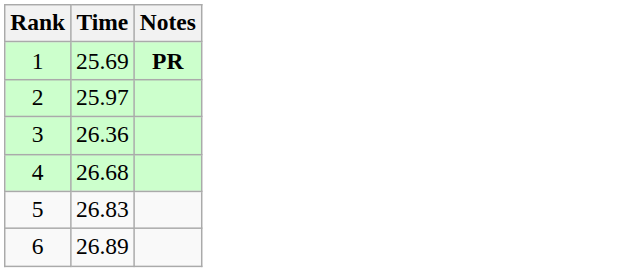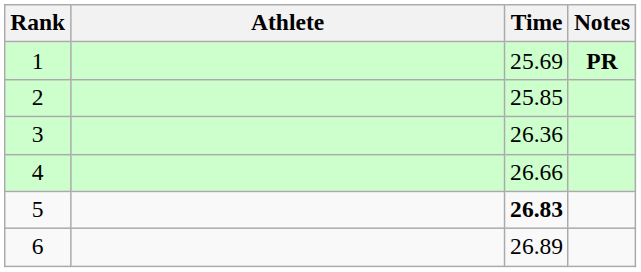+ column: Athlete
2 | Time: 25.97 -> 25.85
4 | Time: 26.68 -> 26.66
5 | Time: normal -> bold
